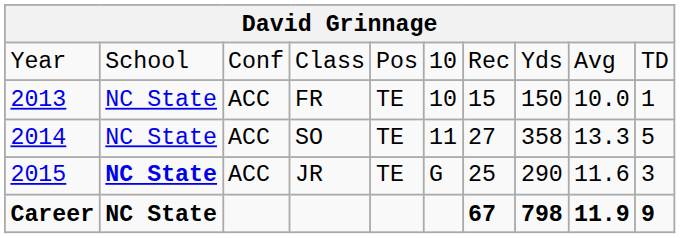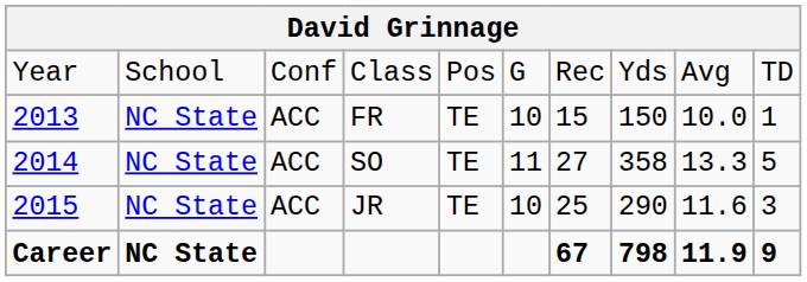Class | column 6: 10 -> G
JR | column 2: bold -> normal
JR | column 6: G -> 10
